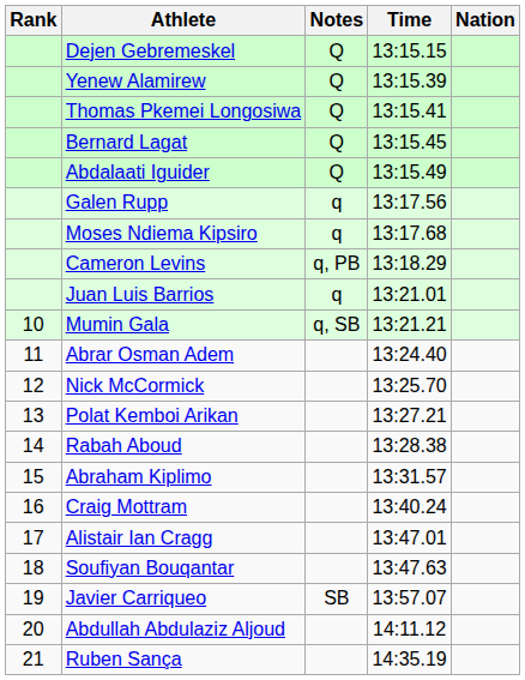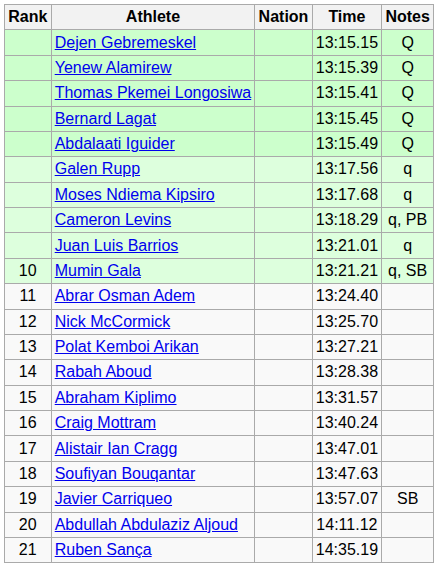columns swapped: Nation <-> Notes
